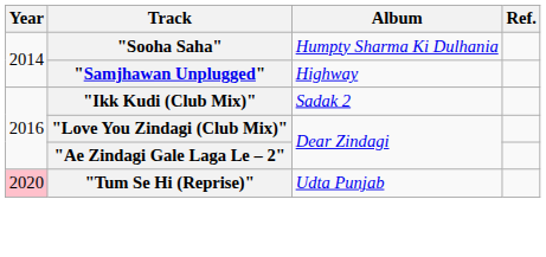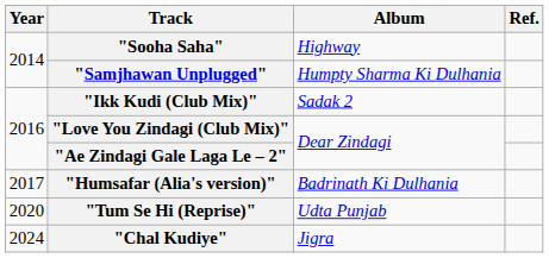"Sooha Saha" | Album: Humpty Sharma Ki Dulhania -> Highway
"Samjhawan Unplugged" | Album: Highway -> Humpty Sharma Ki Dulhania
+ row: 2017 | "Humsafar (Alia's version)" | Badrinath Ki Dulhania
"Tum Se Hi (Reprise)" | Year: pink background -> no background
+ row: 2024 | "Chal Kudiye" | Jigra
